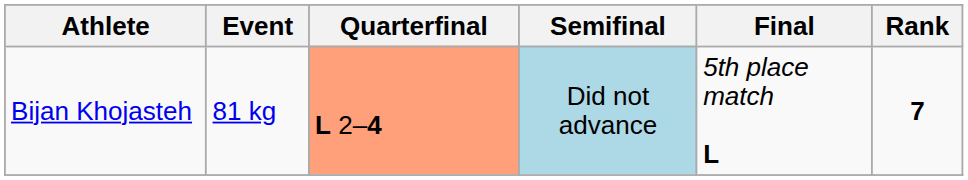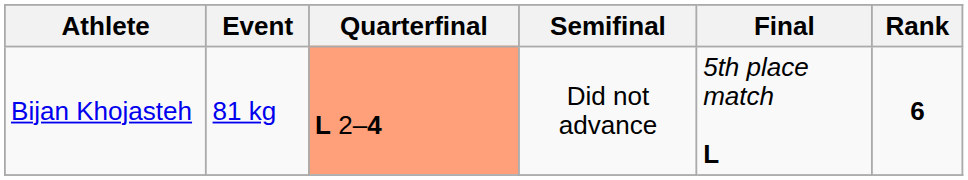Bijan Khojasteh | Semifinal: lightblue background -> no background
Bijan Khojasteh | Rank: 7 -> 6
